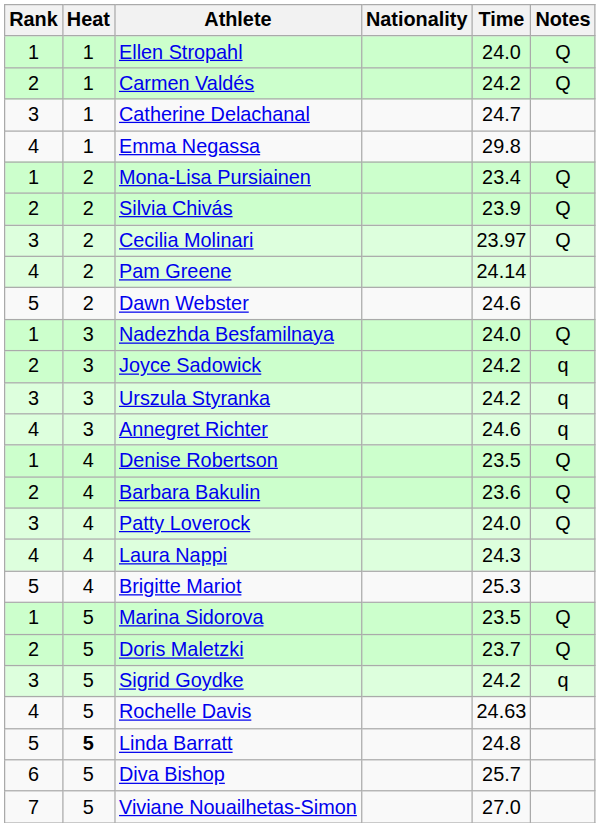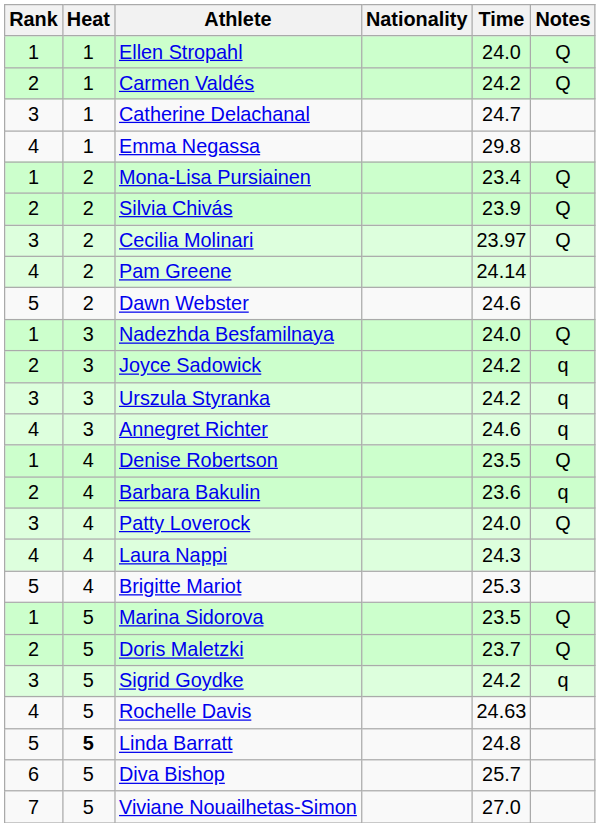Barbara Bakulin | Notes: Q -> q
